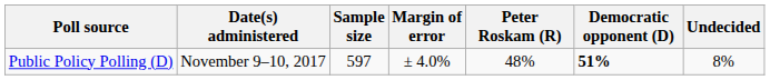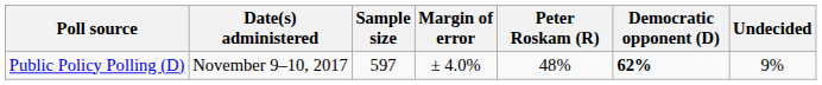Public Policy Polling (D) | Democratic opponent (D): 51% -> 62%
Public Policy Polling (D) | Undecided: 8% -> 9%
